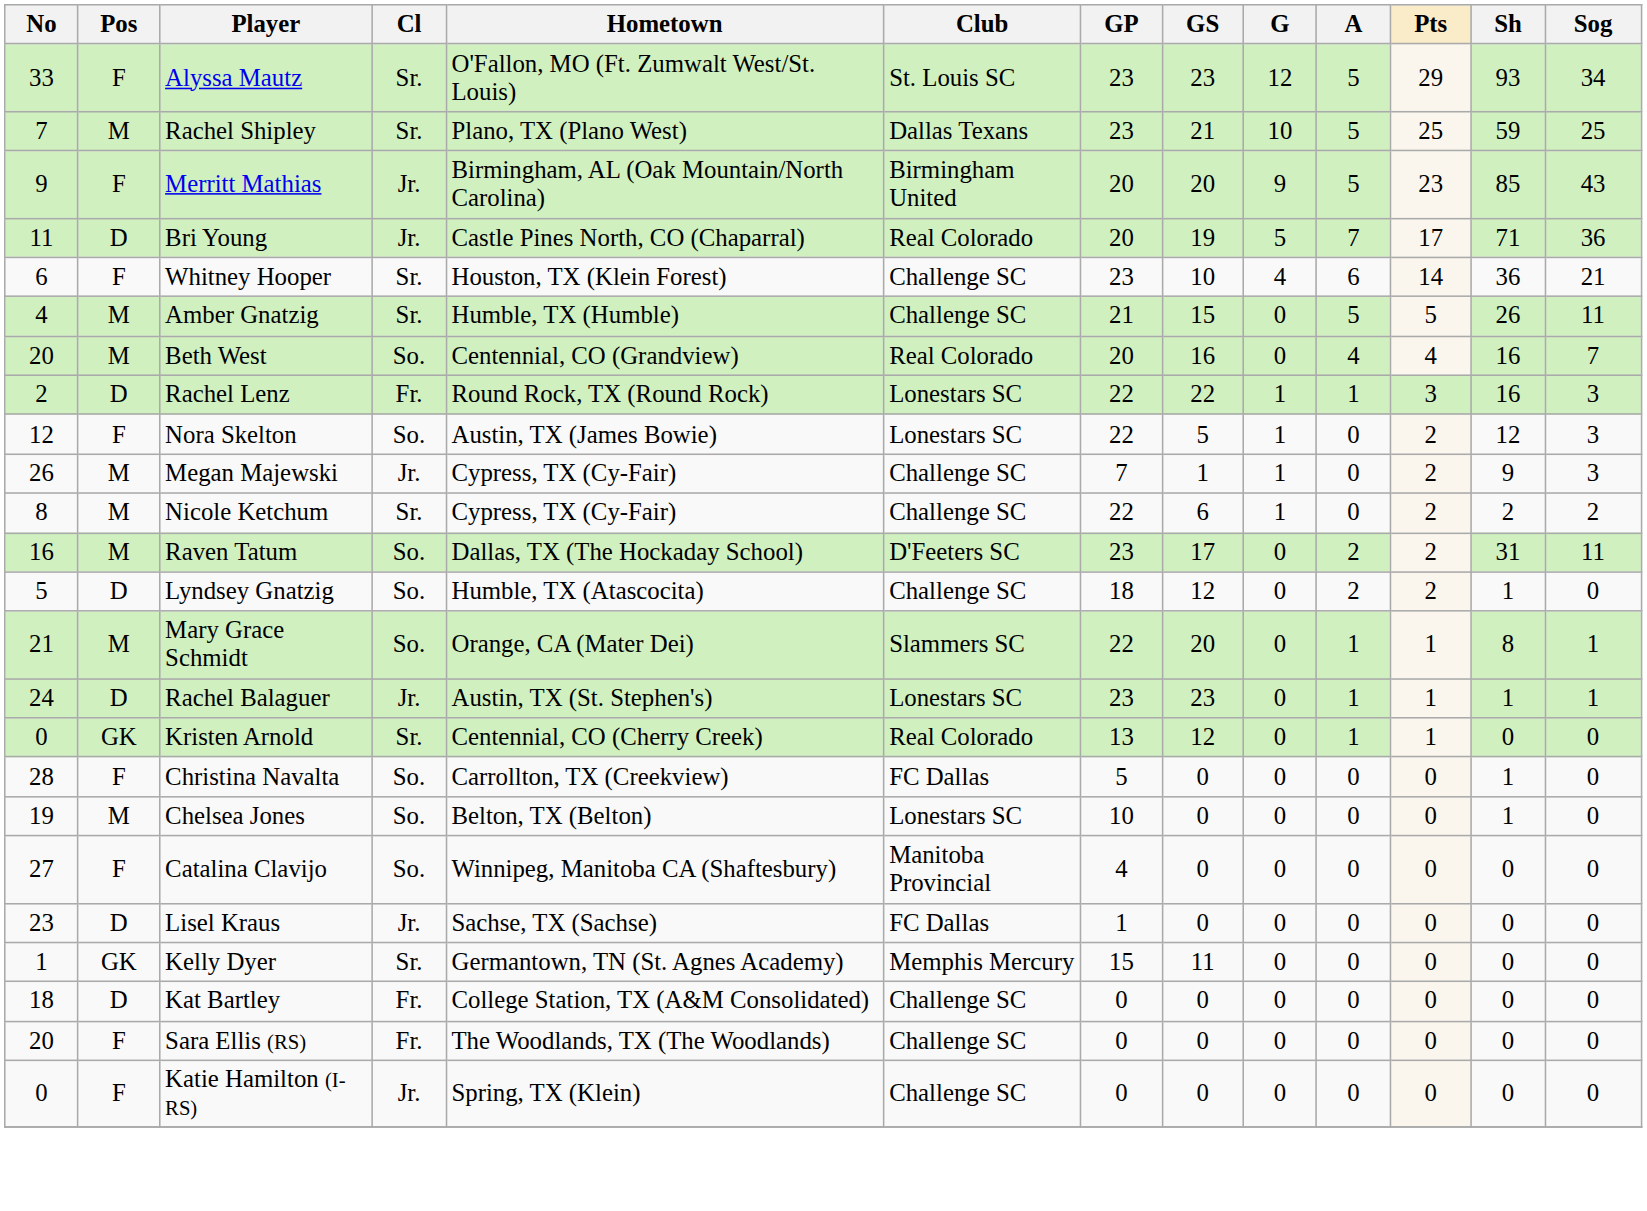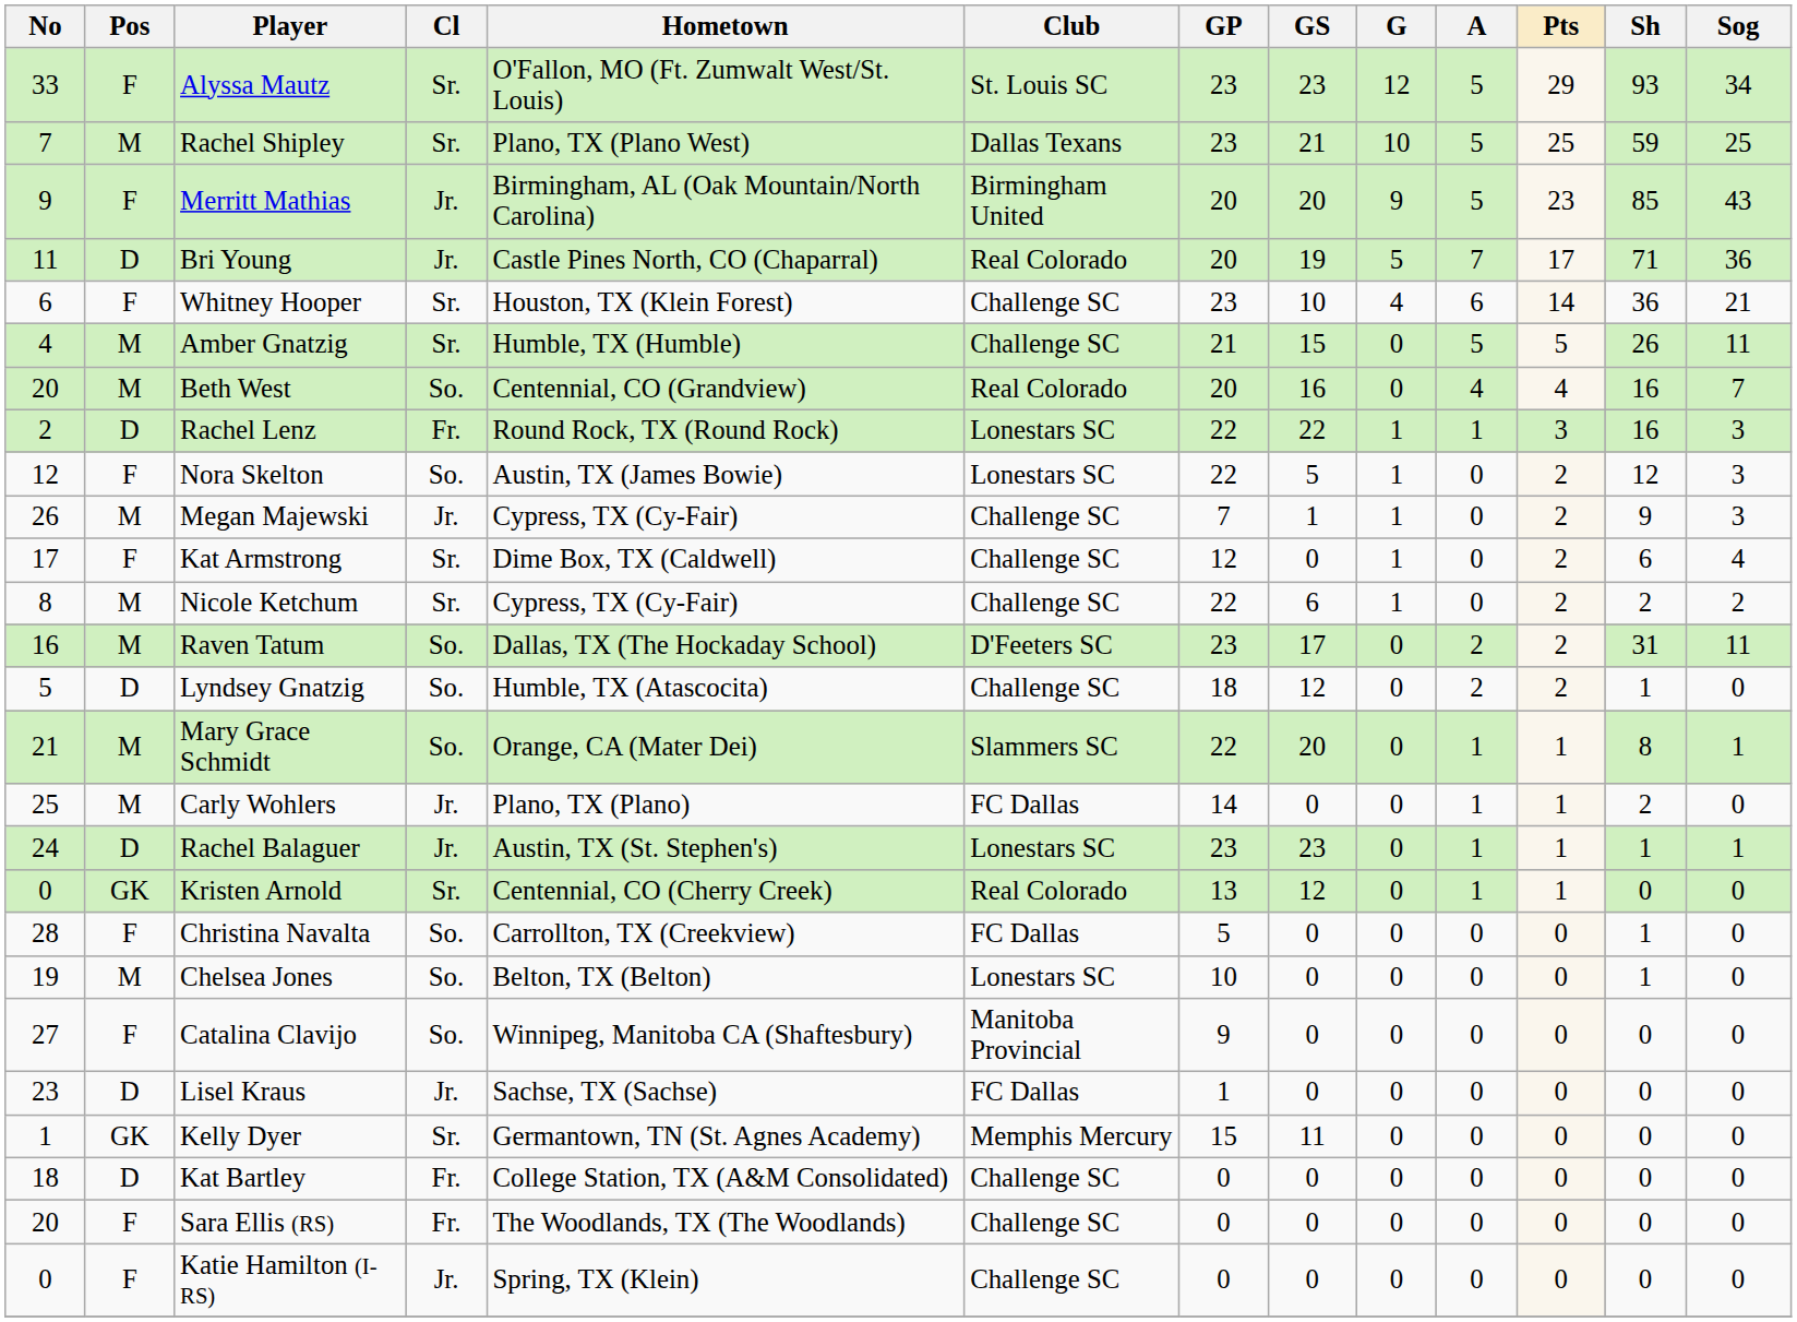+ row: 17 | F | Kat Armstrong | Sr. | Dime Box, TX (Caldwell) | Challenge SC | 12 | 0 | 1 | 0 | 2 | 6 | 4
+ row: 25 | M | Carly Wohlers | Jr. | Plano, TX (Plano) | FC Dallas | 14 | 0 | 0 | 1 | 1 | 2 | 0
Catalina Clavijo | GP: 4 -> 9
